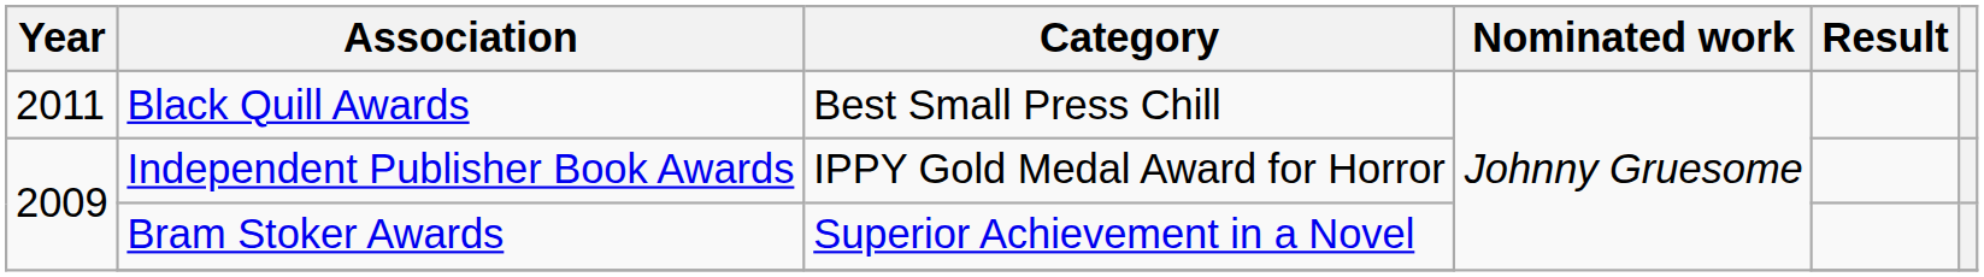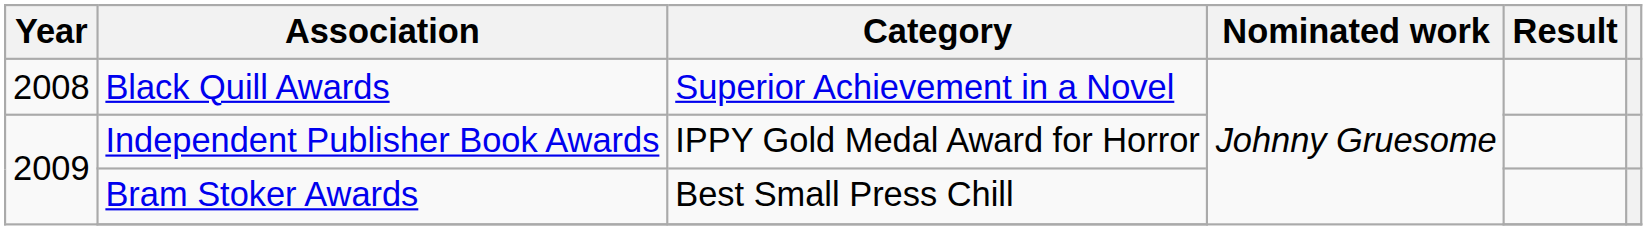Black Quill Awards | Year: 2011 -> 2008
Black Quill Awards | Category: Best Small Press Chill -> Superior Achievement in a Novel
Bram Stoker Awards | Category: Superior Achievement in a Novel -> Best Small Press Chill
